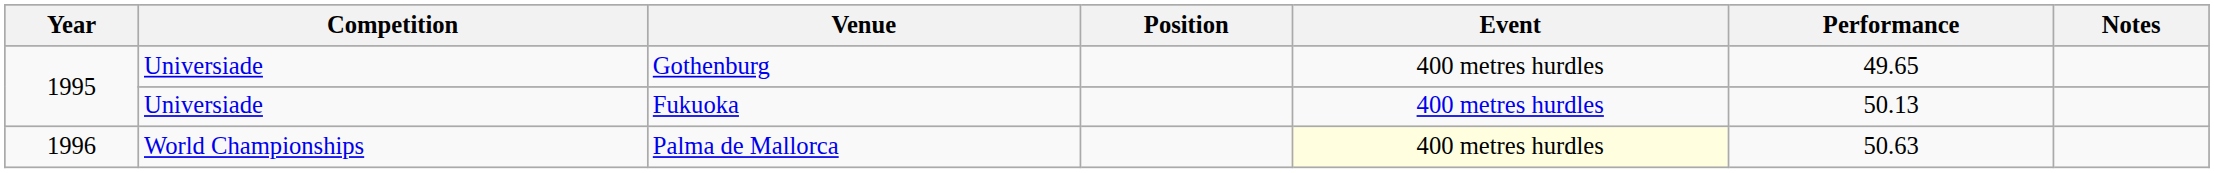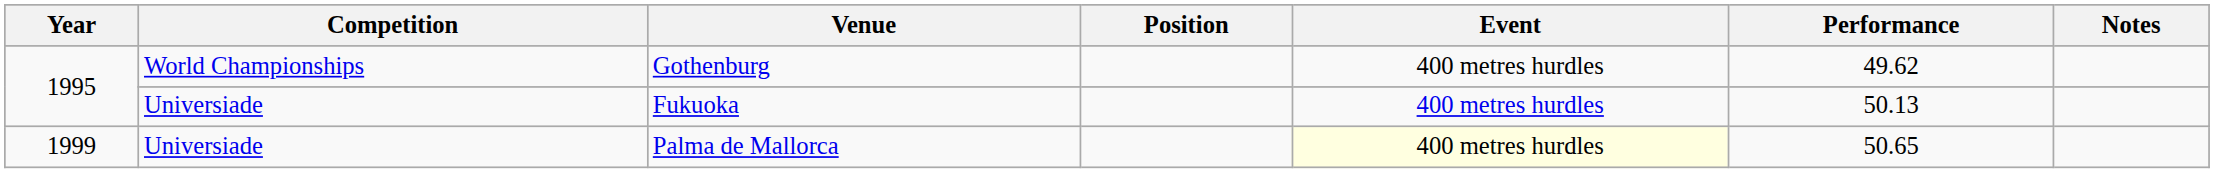Gothenburg | Competition: Universiade -> World Championships
Gothenburg | Performance: 49.65 -> 49.62
Palma de Mallorca | Year: 1996 -> 1999
Palma de Mallorca | Competition: World Championships -> Universiade
Palma de Mallorca | Performance: 50.63 -> 50.65
